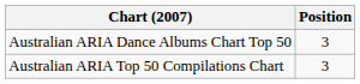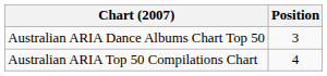Australian ARIA Top 50 Compilations Chart | Position: 3 -> 4
